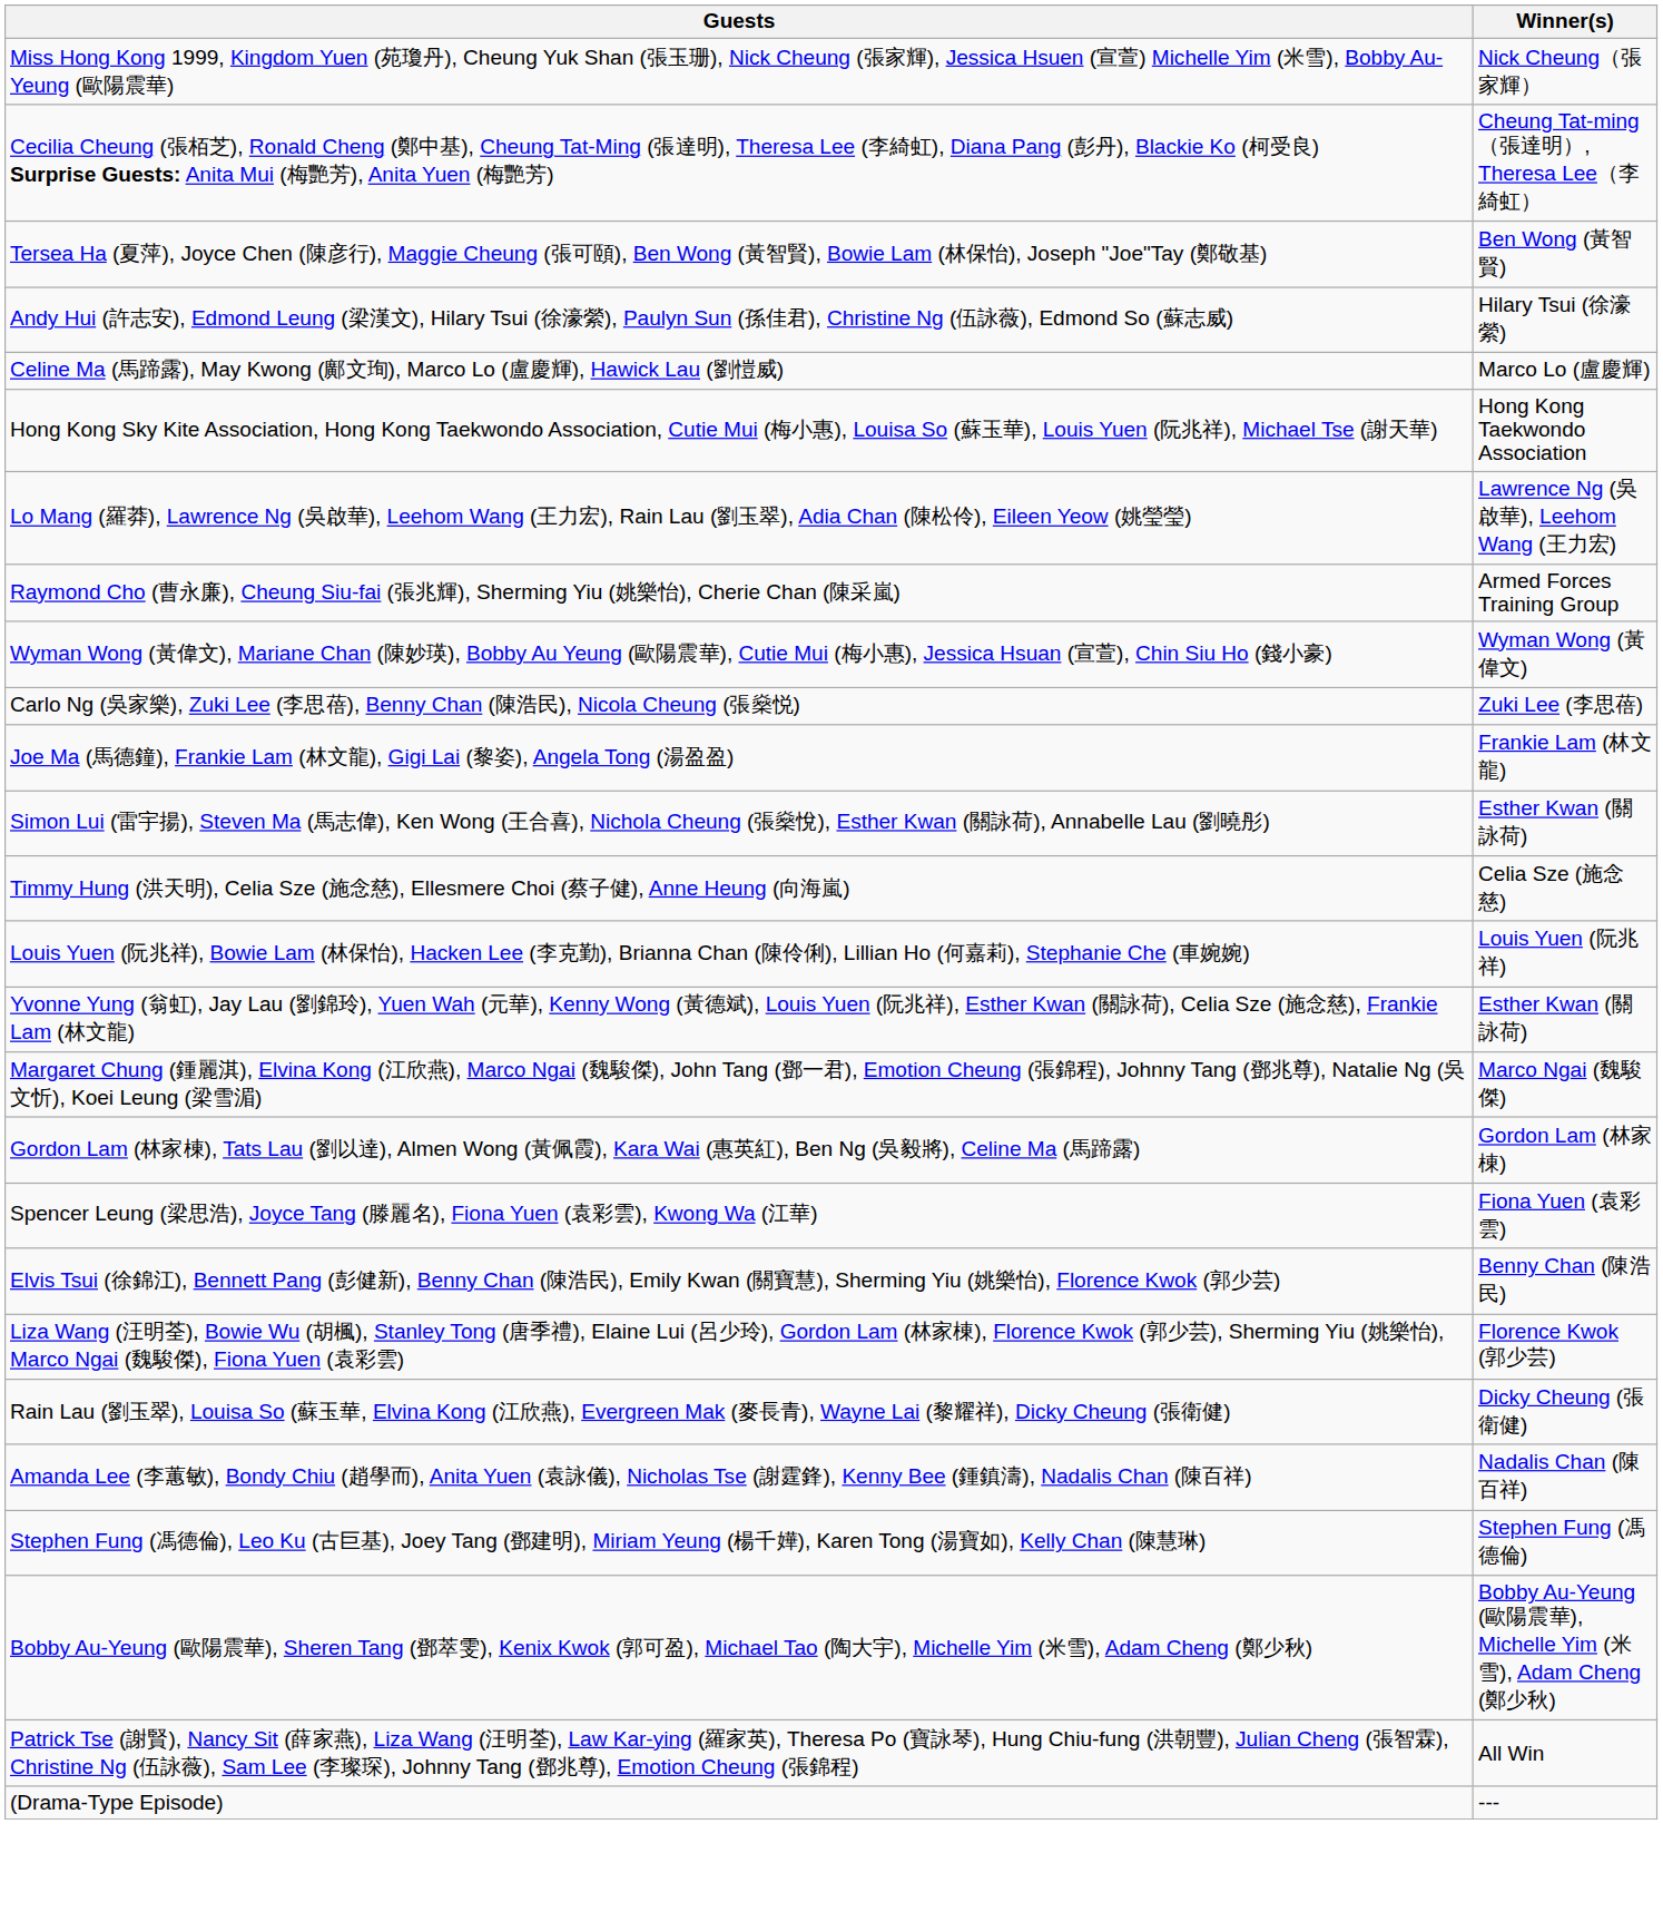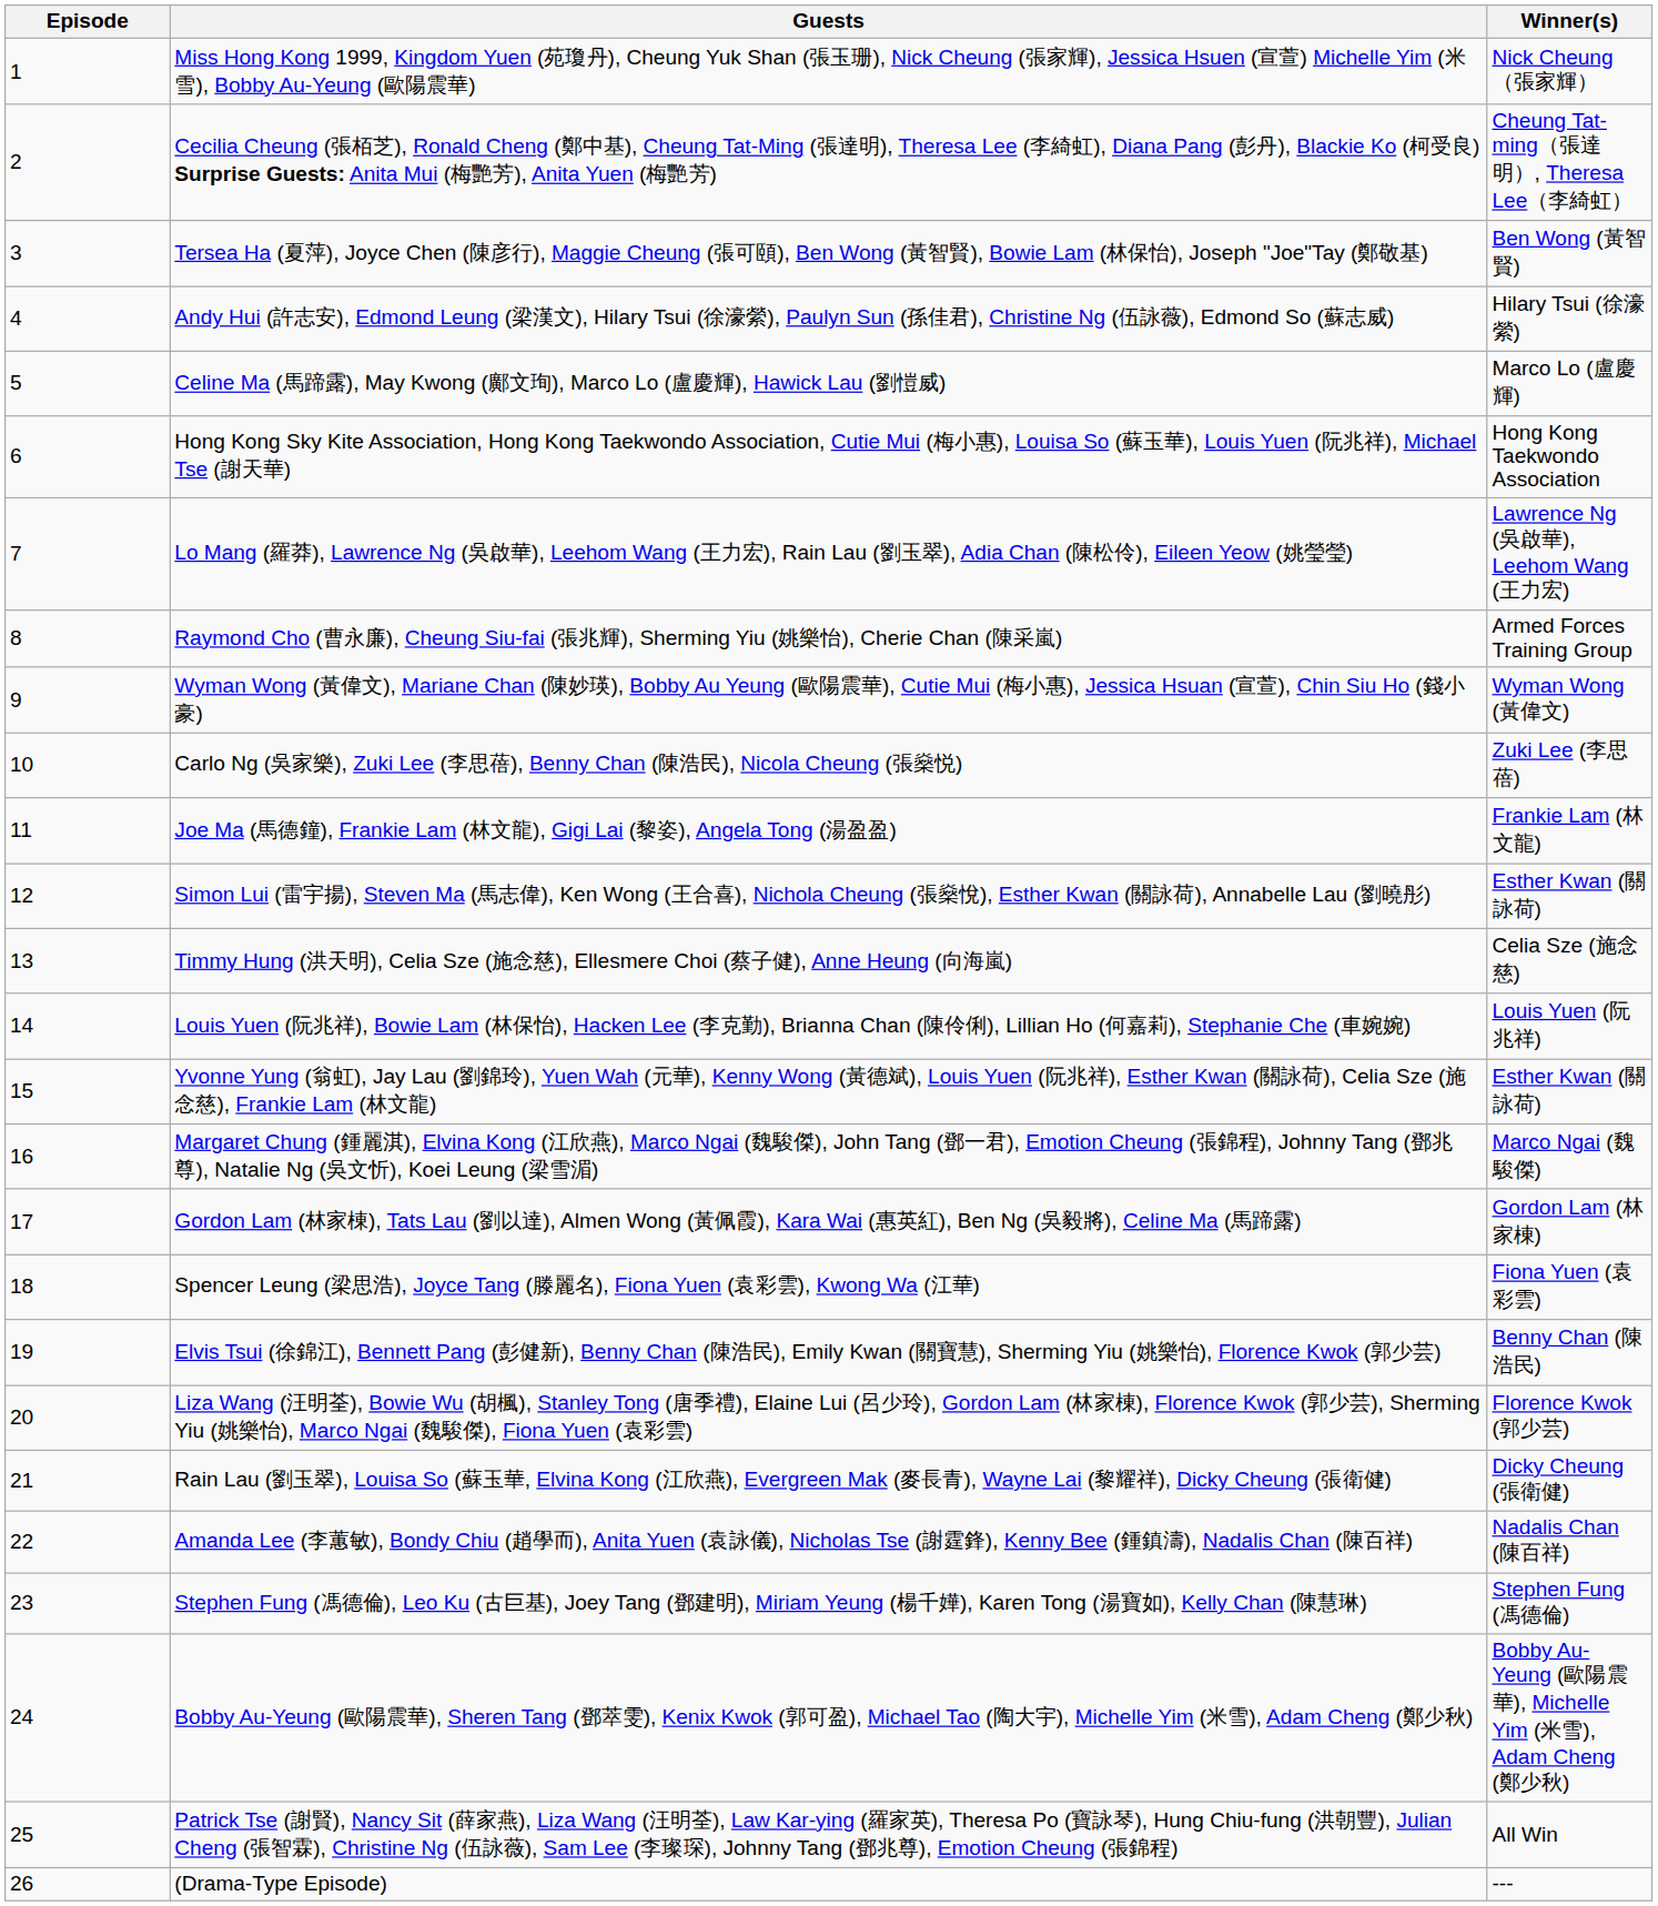+ column: Episode | 1 | 2 | 3 | 4 | 5 | 6 | 7 | 8 | 9 | 10 | 11 | 12 | 13 | 14 | 15 | 16 | 17 | 18 | 19 | 20 | 21 | 22 | 23 | 24 | 25 | 26
